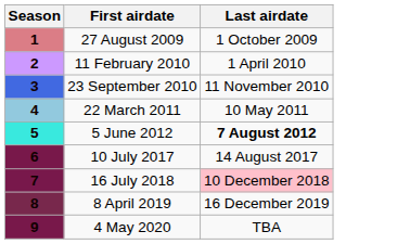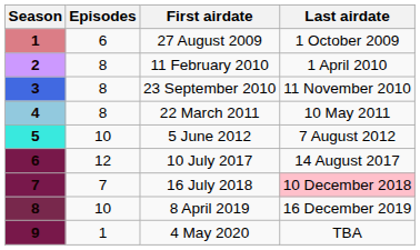+ column: Episodes | 6 | 8 | 8 | 8 | 10 | 12 | 7 | 10 | 1
5 June 2012 | Last airdate: bold -> normal
